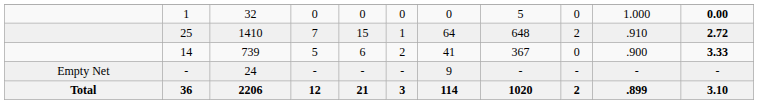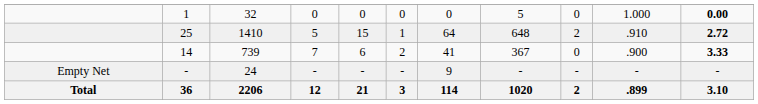25 | column 4: 7 -> 5
14 | column 4: 5 -> 7
